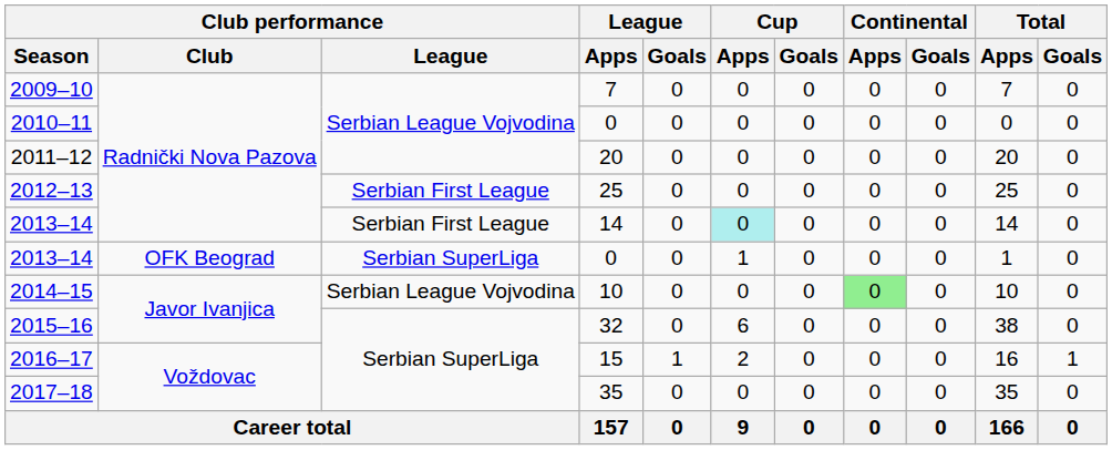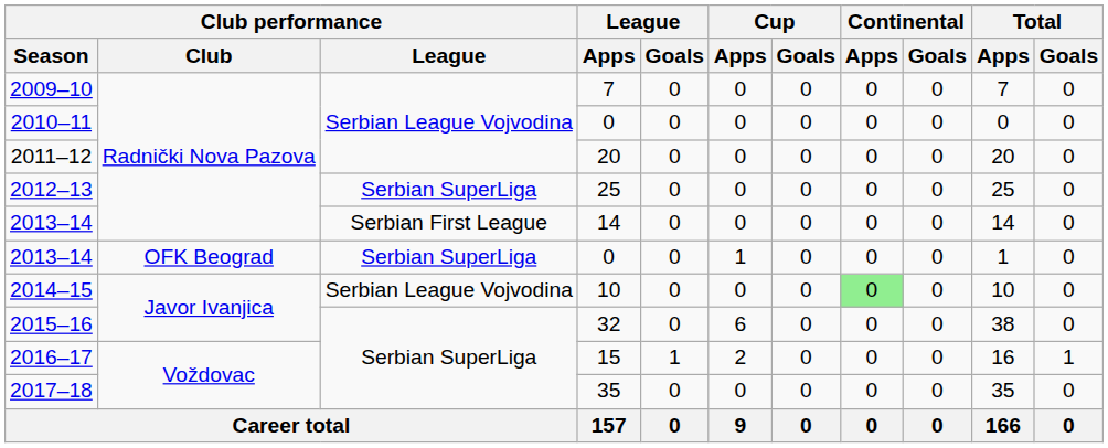2012–13 | Club performance / League: Serbian First League -> Serbian SuperLiga
2013–14 / 14 | Cup / Apps: paleturquoise background -> no background
